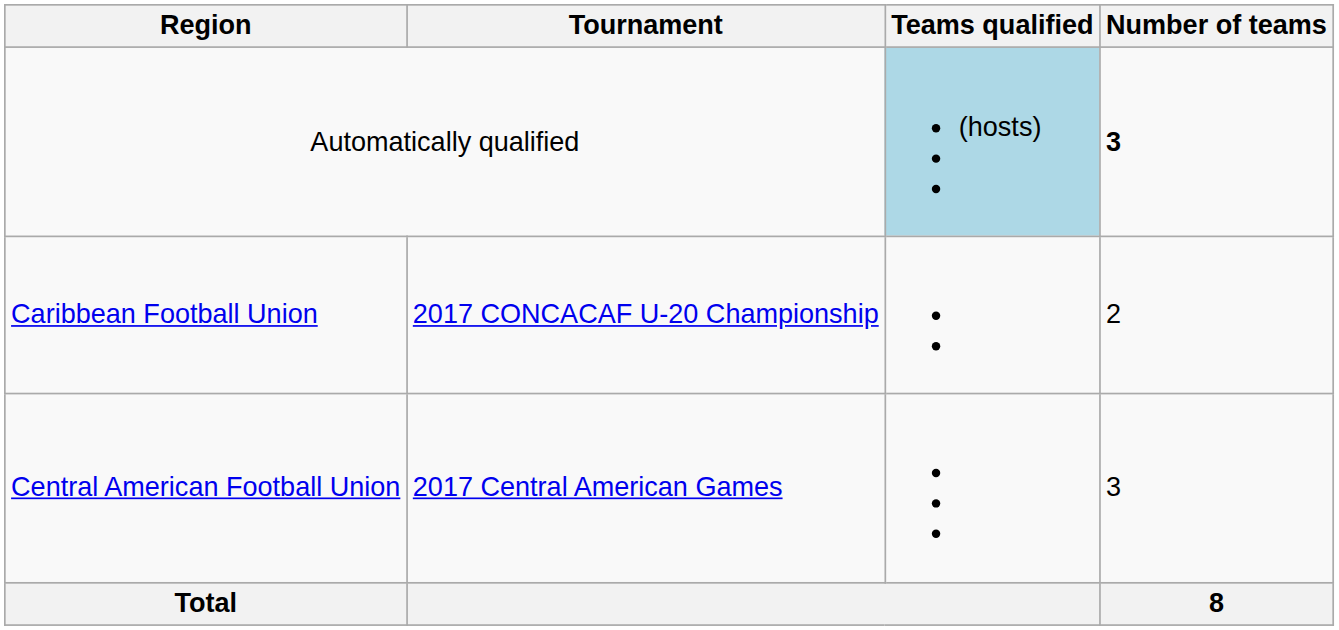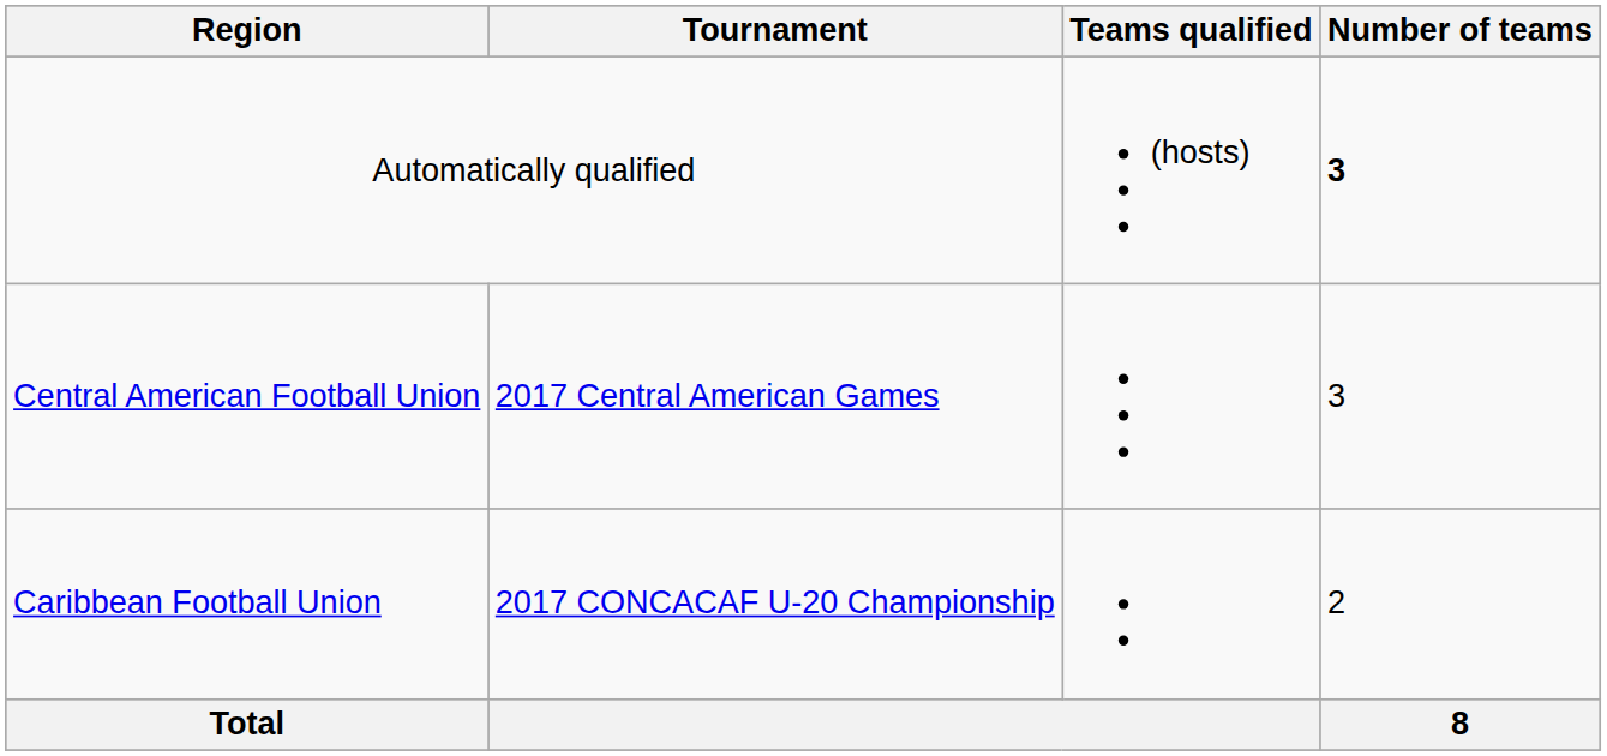Automatically qualified | Teams qualified: lightblue background -> no background
rows swapped: Central American Football Union <-> Caribbean Football Union
